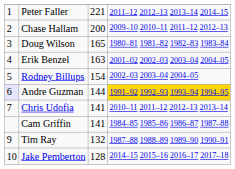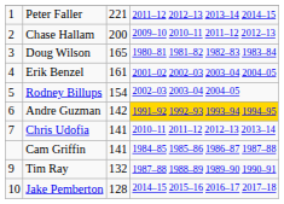Erik Benzel | column 3: 163 -> 161
Andre Guzman | column 1: lavender background -> no background
Andre Guzman | column 3: 144 -> 142
